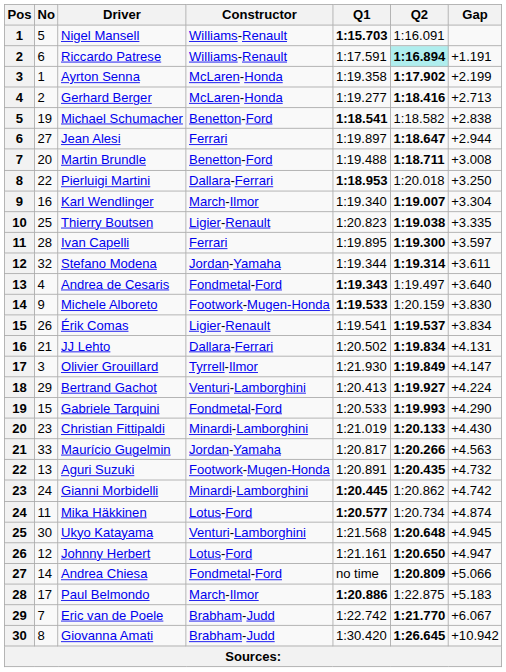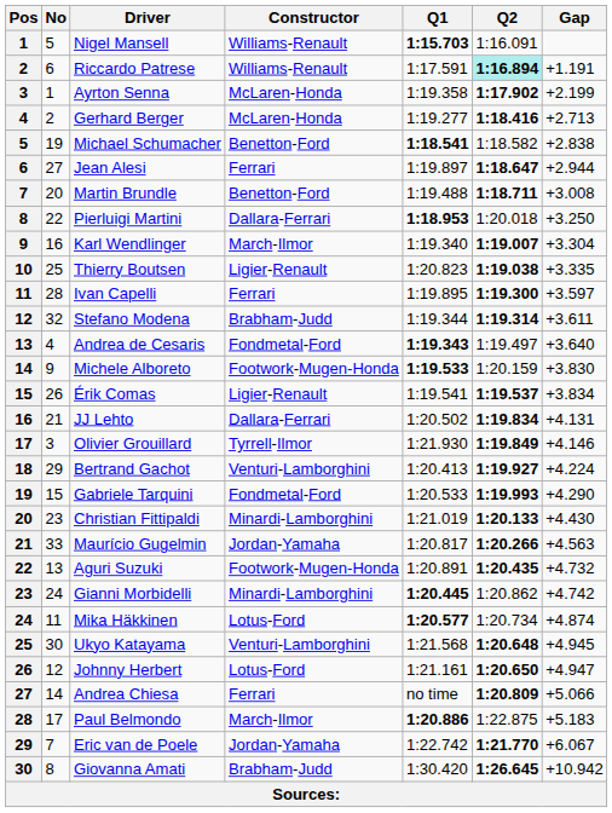Stefano Modena | Constructor: Jordan-Yamaha -> Brabham-Judd
Olivier Grouillard | Gap: +4.147 -> +4.146
Andrea Chiesa | Constructor: Fondmetal-Ford -> Ferrari
Eric van de Poele | Constructor: Brabham-Judd -> Jordan-Yamaha
